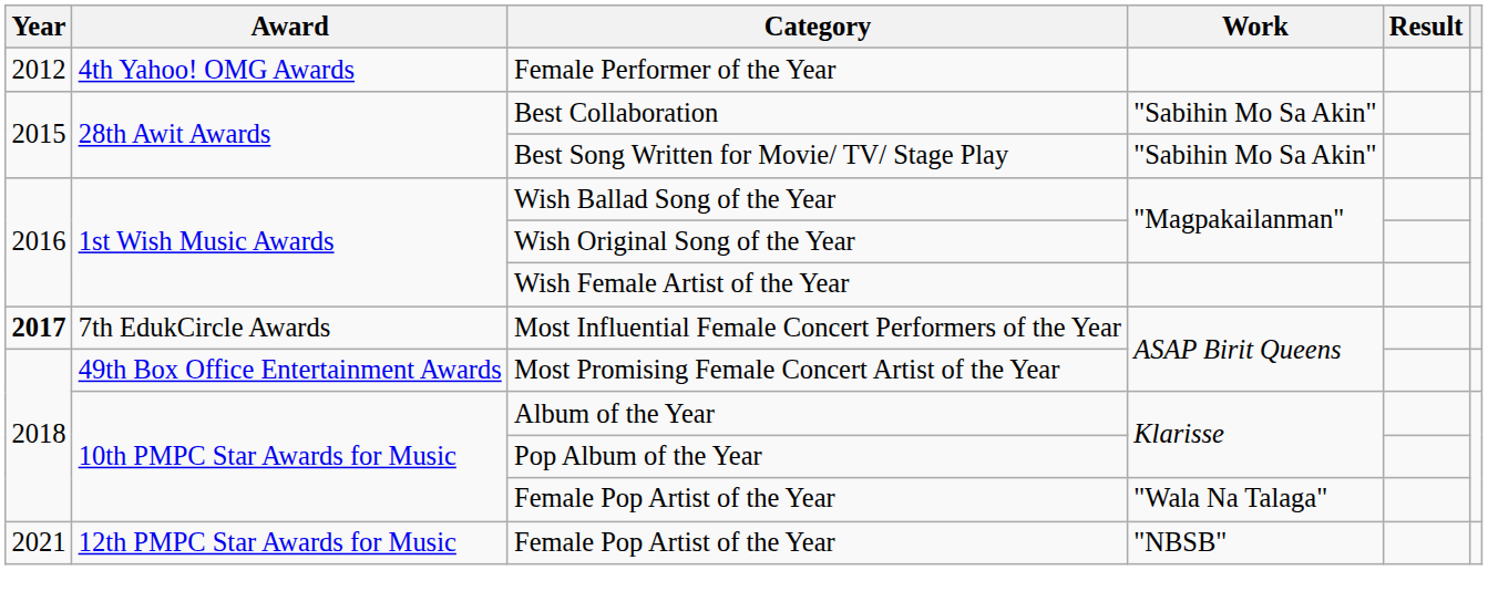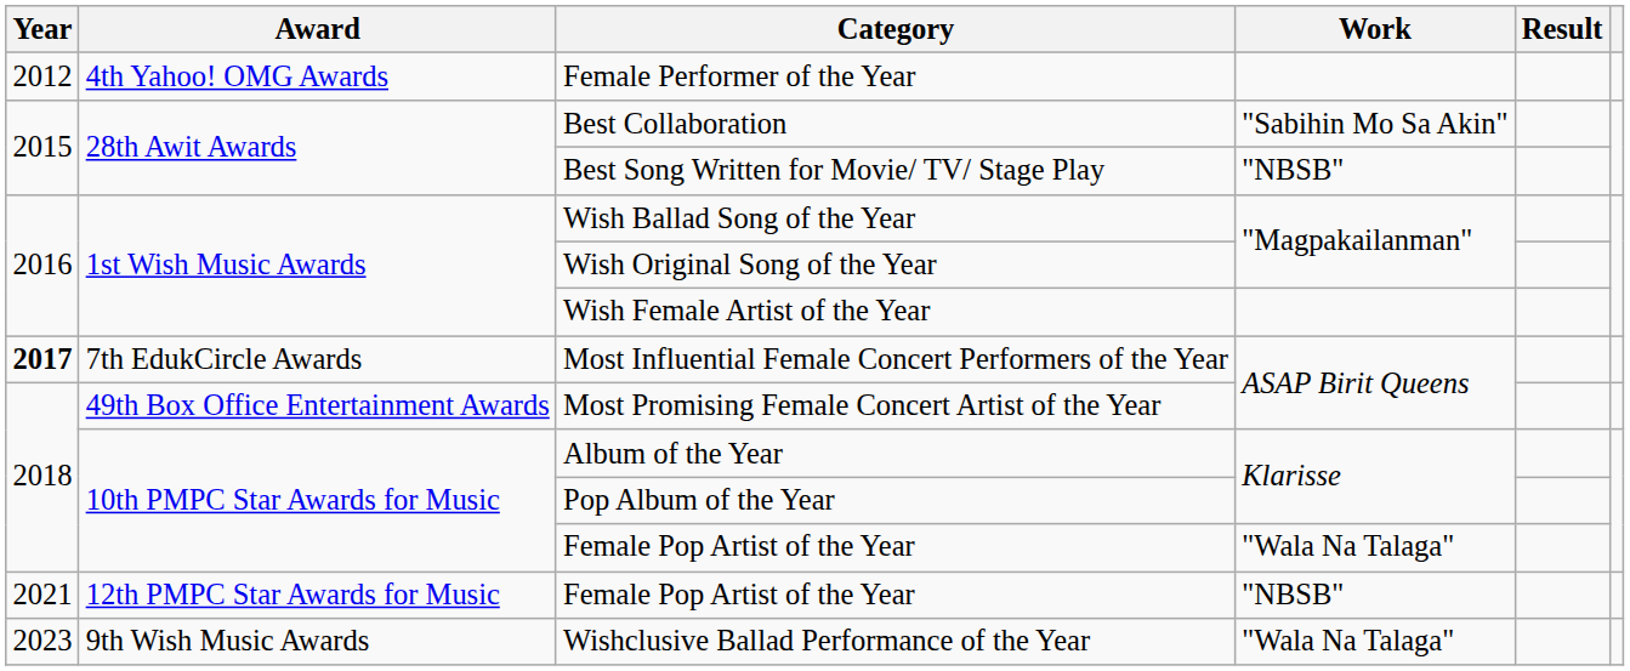Best Song Written for Movie/ TV/ Stage Play | Work: "Sabihin Mo Sa Akin" -> "NBSB"
+ row: 2023 | 9th Wish Music Awards | Wishclusive Ballad Performance of the Year | "Wala Na Talaga"
